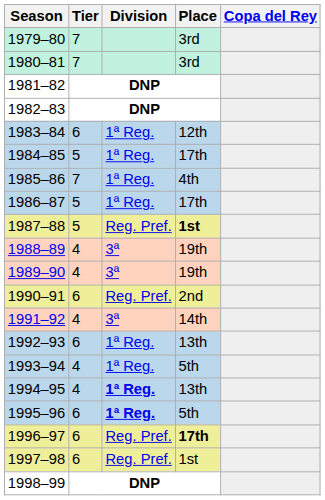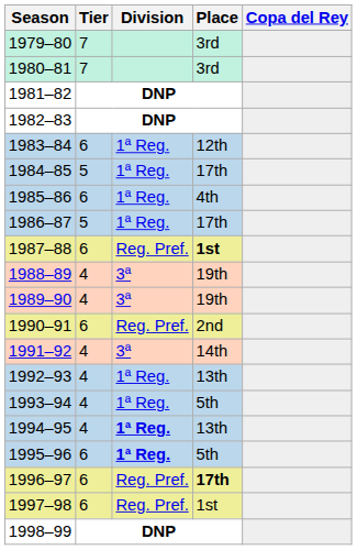1985–86 | Tier: 7 -> 6
1987–88 | Tier: 5 -> 6
1992–93 | Tier: 6 -> 4
